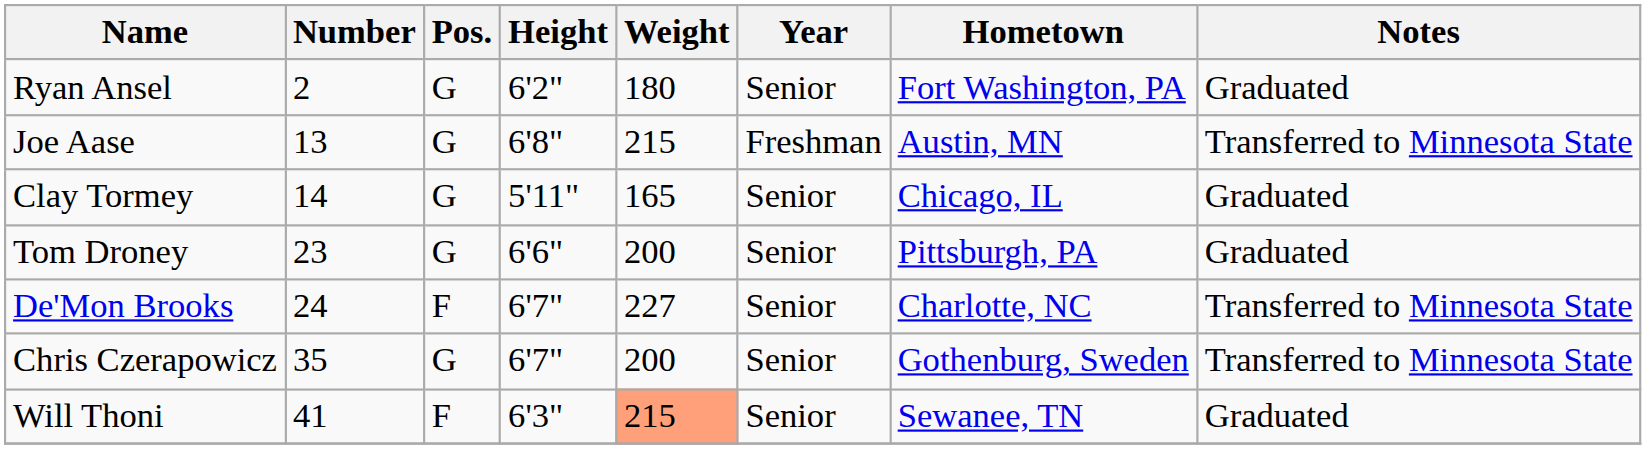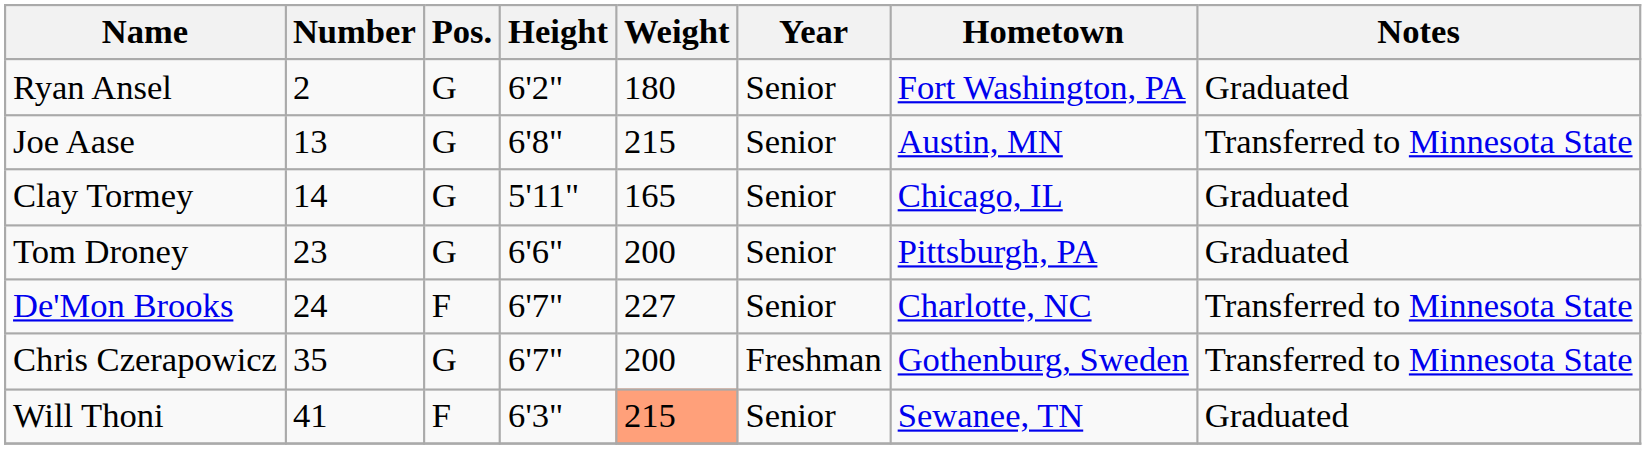Joe Aase | Year: Freshman -> Senior
Chris Czerapowicz | Year: Senior -> Freshman
